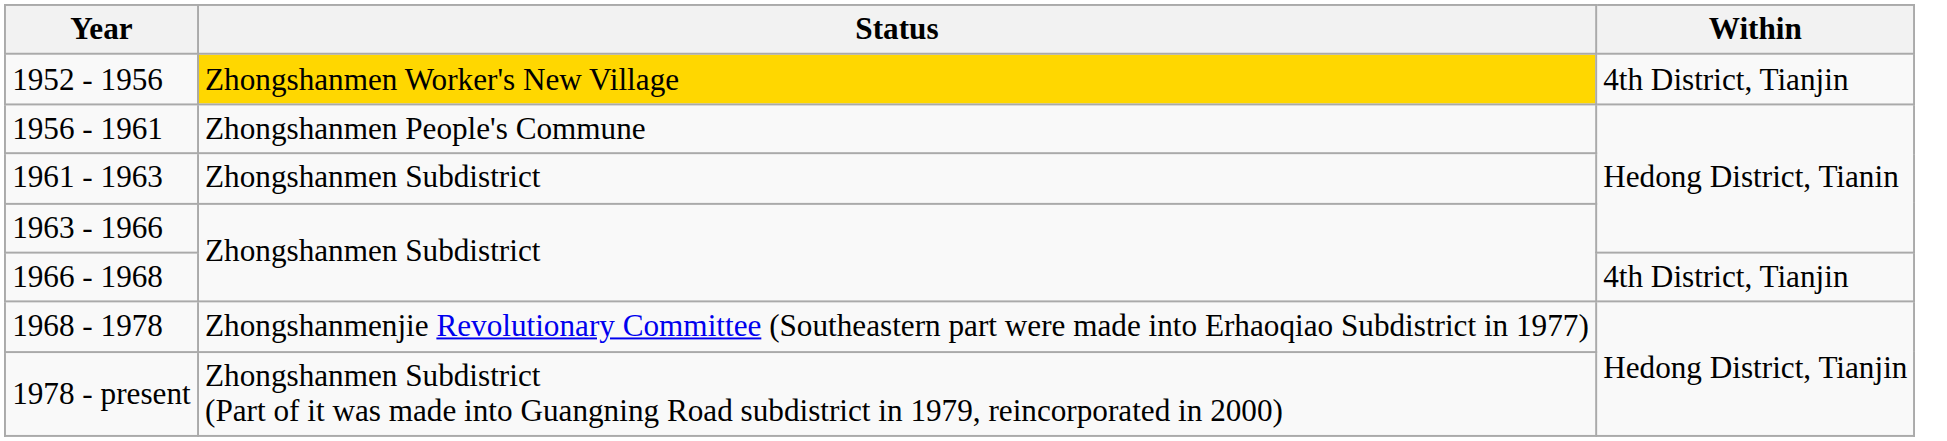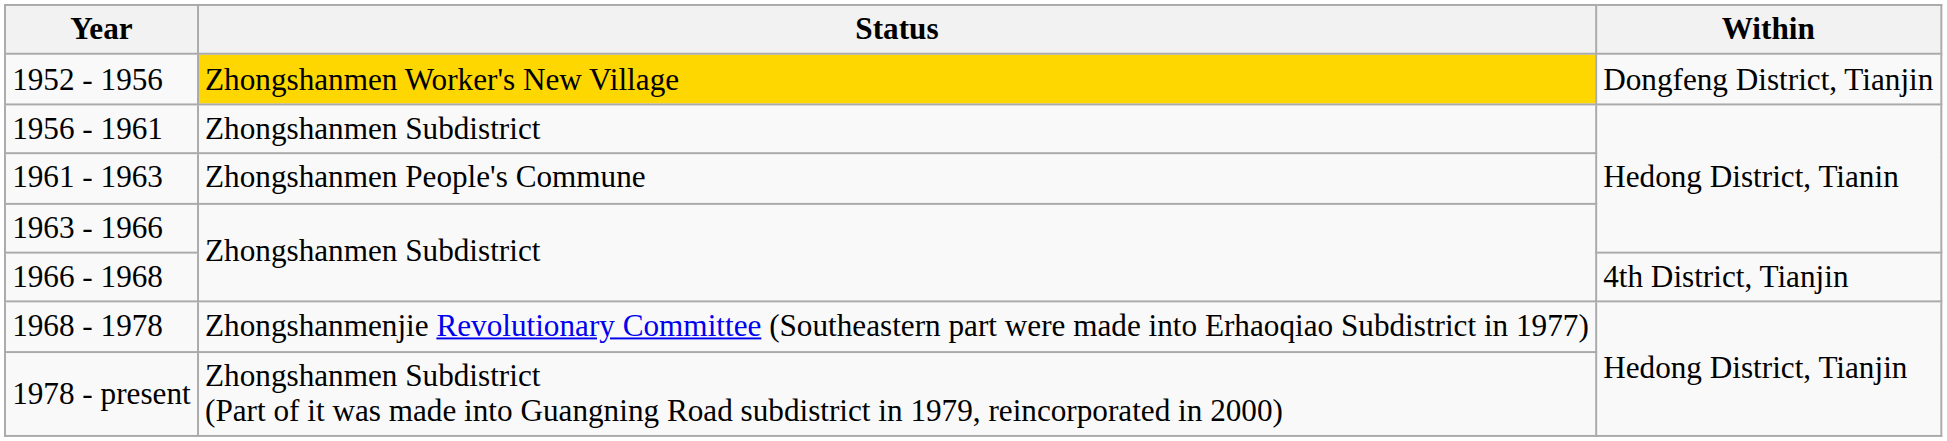1952 - 1956 | Within: 4th District, Tianjin -> Dongfeng District, Tianjin
1956 - 1961 | Status: Zhongshanmen People's Commune -> Zhongshanmen Subdistrict
1961 - 1963 | Status: Zhongshanmen Subdistrict -> Zhongshanmen People's Commune
